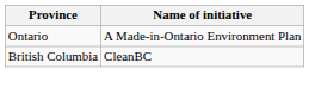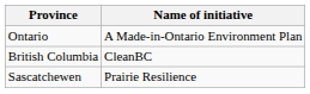+ row: Sascatchewen | Prairie Resilience
